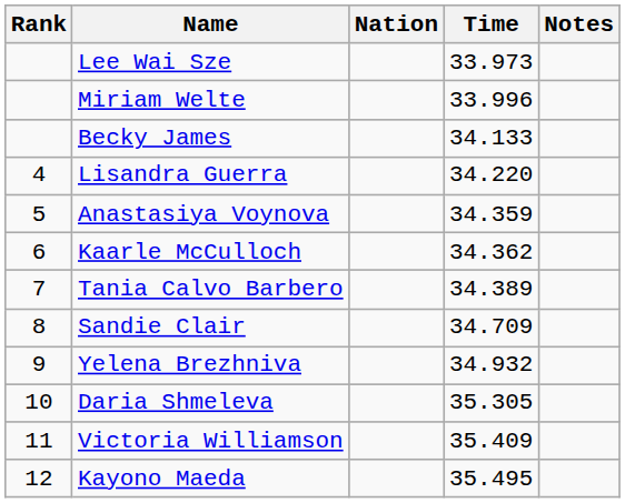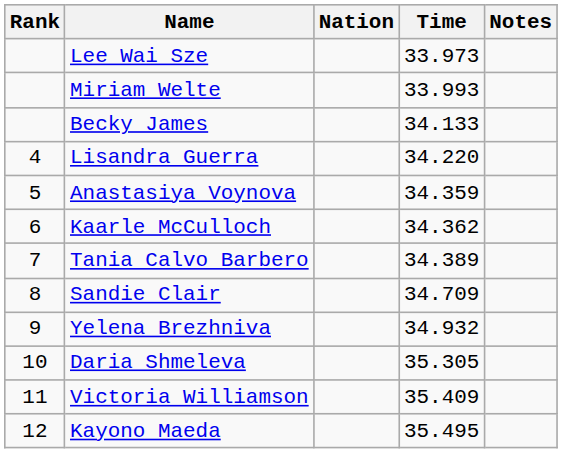Miriam Welte | Time: 33.996 -> 33.993
